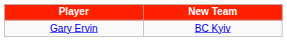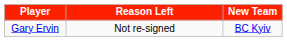+ column: Reason Left | Not re-signed
